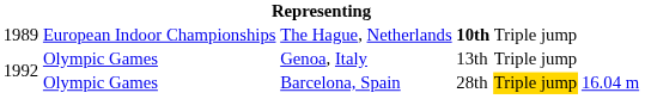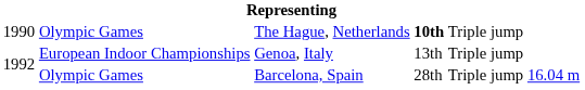The Hague, Netherlands | column 1: 1989 -> 1990
The Hague, Netherlands | column 2: European Indoor Championships -> Olympic Games
Genoa, Italy | column 2: Olympic Games -> European Indoor Championships
Barcelona, Spain | column 5: gold background -> no background
